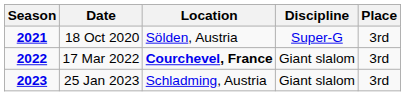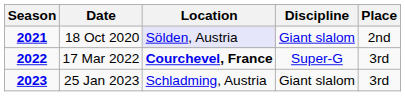18 Oct 2020 | Location: no background -> lavender background
18 Oct 2020 | Discipline: Super-G -> Giant slalom
18 Oct 2020 | Place: 3rd -> 2nd
17 Mar 2022 | Discipline: Giant slalom -> Super-G
